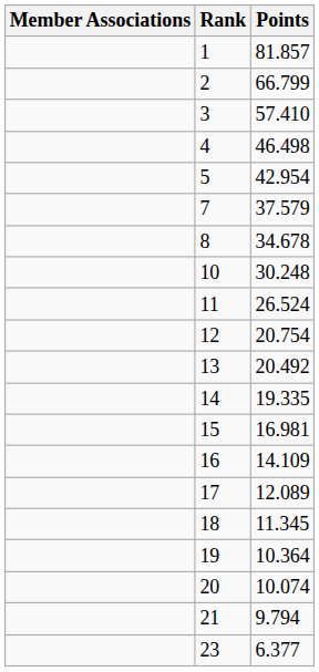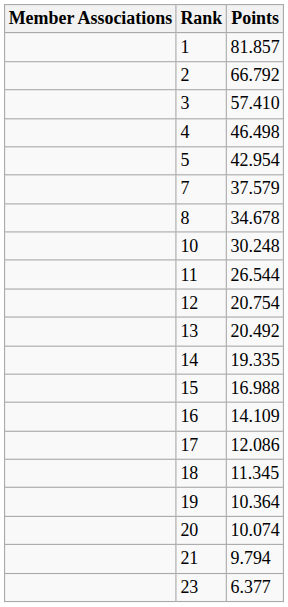2 | Points: 66.799 -> 66.792
11 | Points: 26.524 -> 26.544
15 | Points: 16.981 -> 16.988
17 | Points: 12.089 -> 12.086
